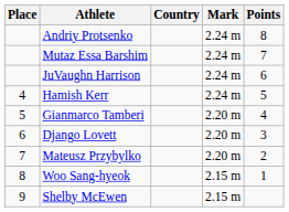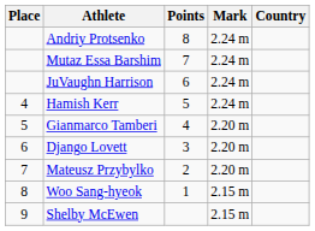columns swapped: Country <-> Points
